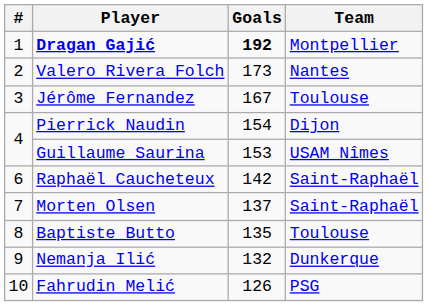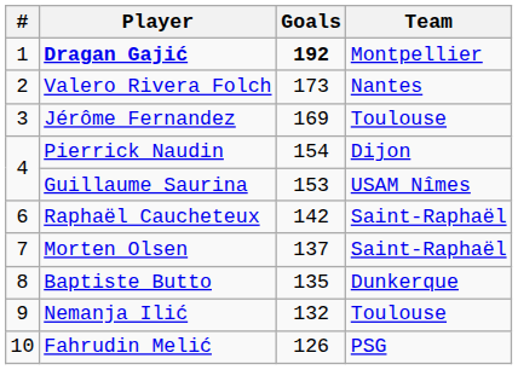Jérôme Fernandez | Goals: 167 -> 169
Baptiste Butto | Team: Toulouse -> Dunkerque
Nemanja Ilić | Team: Dunkerque -> Toulouse
